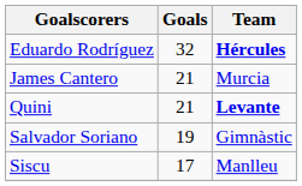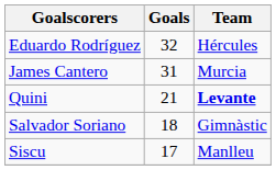Eduardo Rodríguez | Team: bold -> normal
James Cantero | Goals: 21 -> 31
Salvador Soriano | Goals: 19 -> 18
